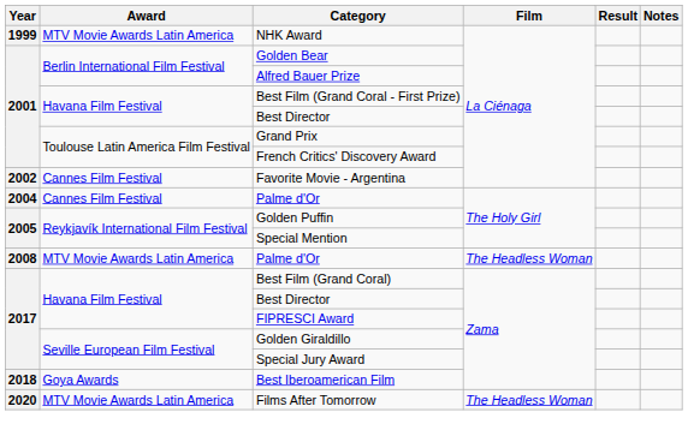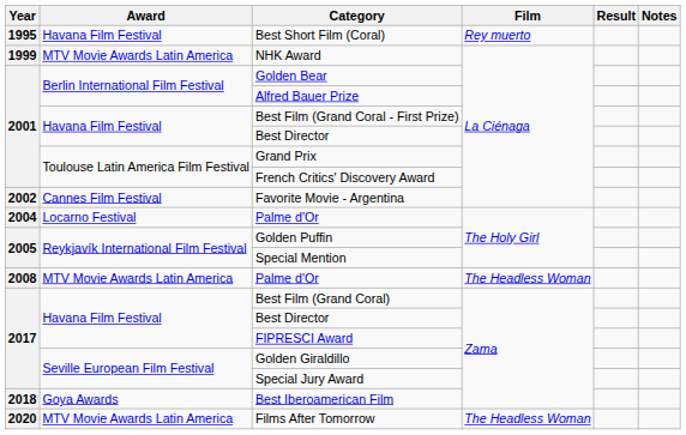+ row: 1995 | Havana Film Festival | Best Short Film (Coral) | Rey muerto
2004 / Palme d'Or | Award: Cannes Film Festival -> Locarno Festival
